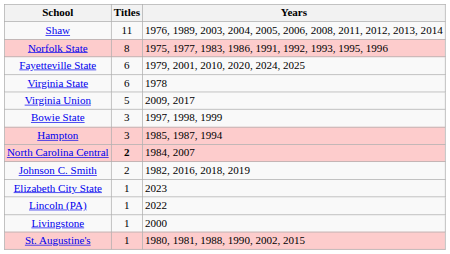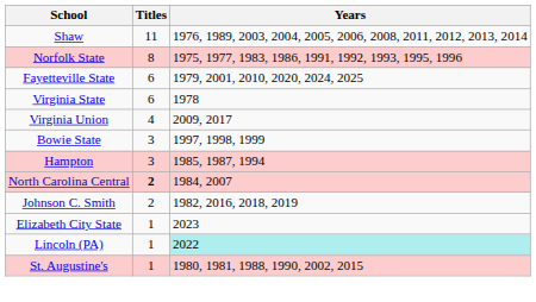Virginia Union | Titles: 5 -> 4
Lincoln (PA) | Years: no background -> paleturquoise background
- row: Livingstone | 1 | 2000
